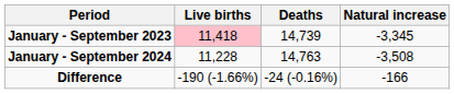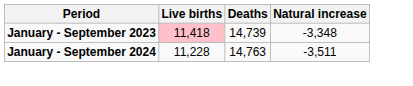January - September 2023 | Natural increase: -3,345 -> -3,348
January - September 2024 | Natural increase: -3,508 -> -3,511
- row: Difference | -190 (-1.66%) | -24 (-0.16%) | -166
